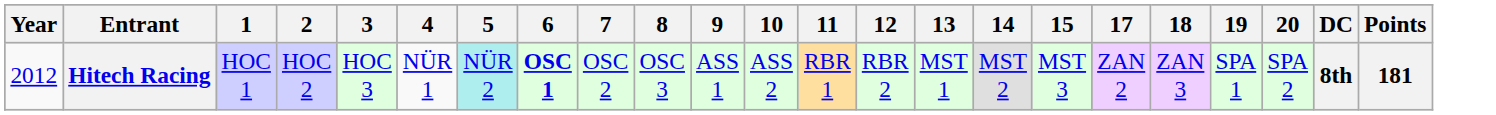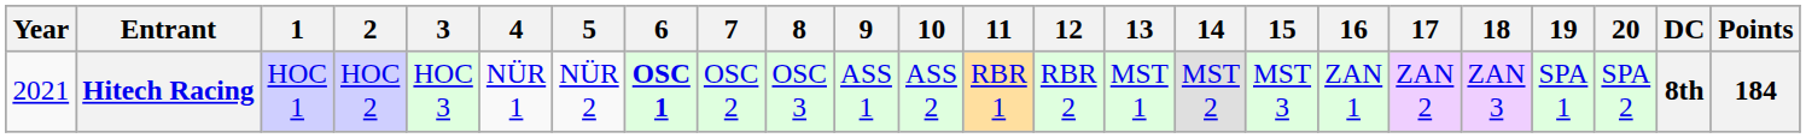+ column: 16 | ZAN 1
Hitech Racing | Year: 2012 -> 2021
Hitech Racing | 5: paleturquoise background -> no background
Hitech Racing | Points: 181 -> 184
